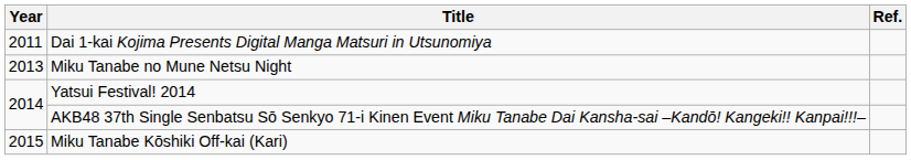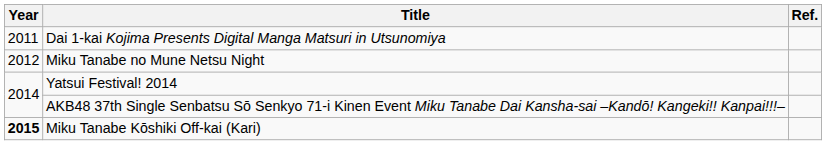Miku Tanabe no Mune Netsu Night | Year: 2013 -> 2012
Miku Tanabe Kōshiki Off-kai (Kari) | Year: normal -> bold
